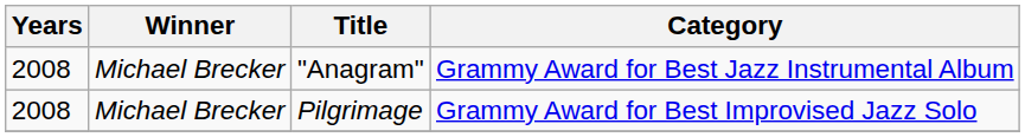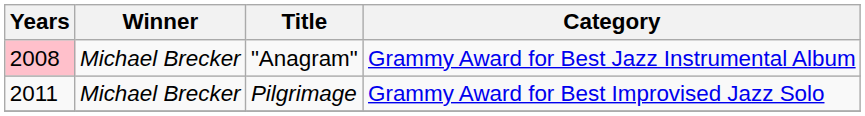"Anagram" | Years: no background -> pink background
Pilgrimage | Years: 2008 -> 2011
